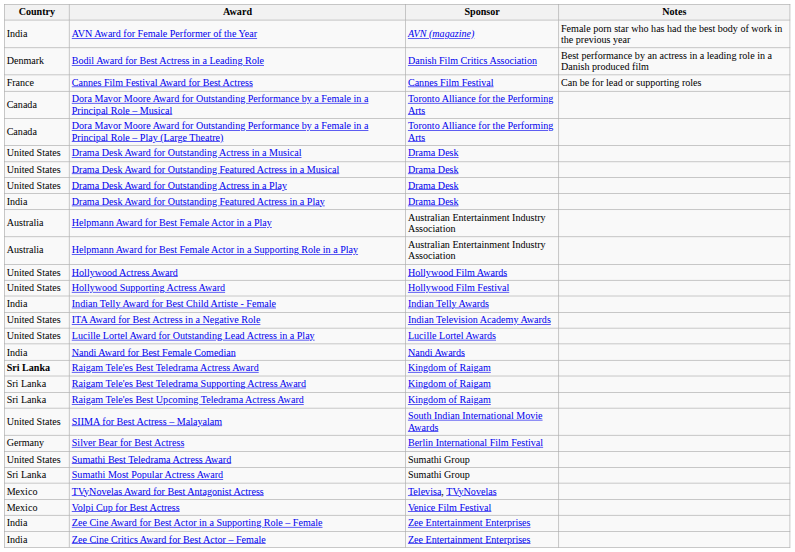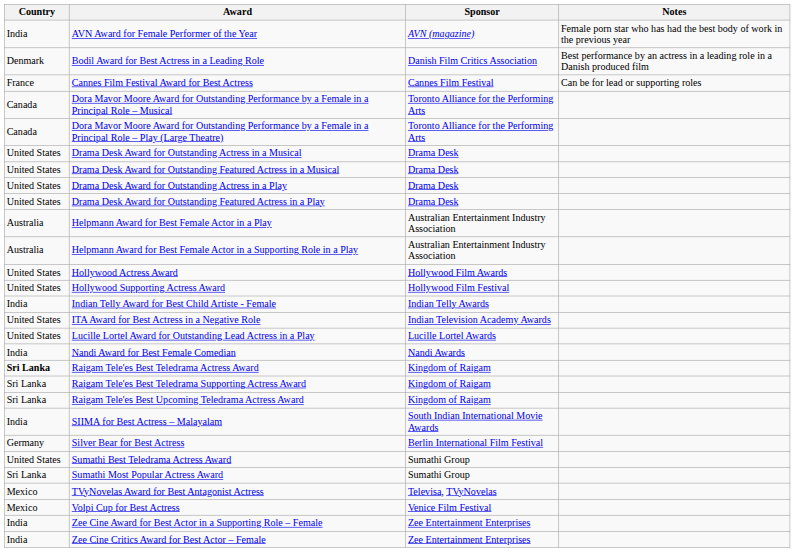Drama Desk Award for Outstanding Featured Actress in a Play | Country: India -> United States
SIIMA for Best Actress – Malayalam | Country: United States -> India
